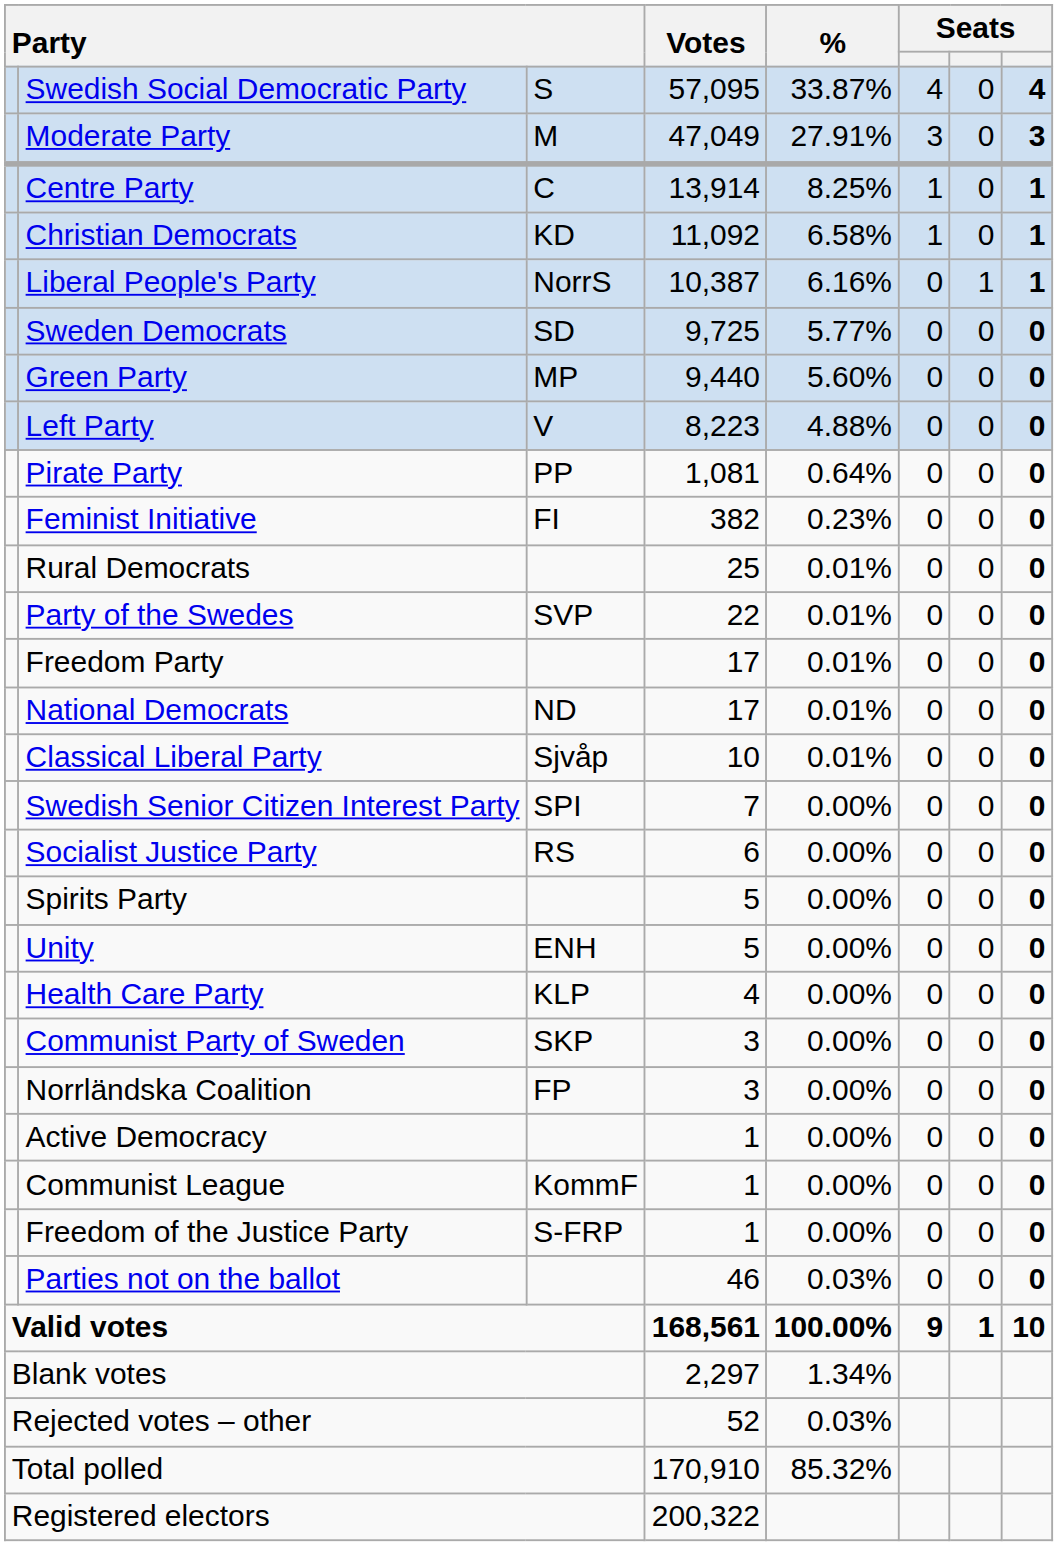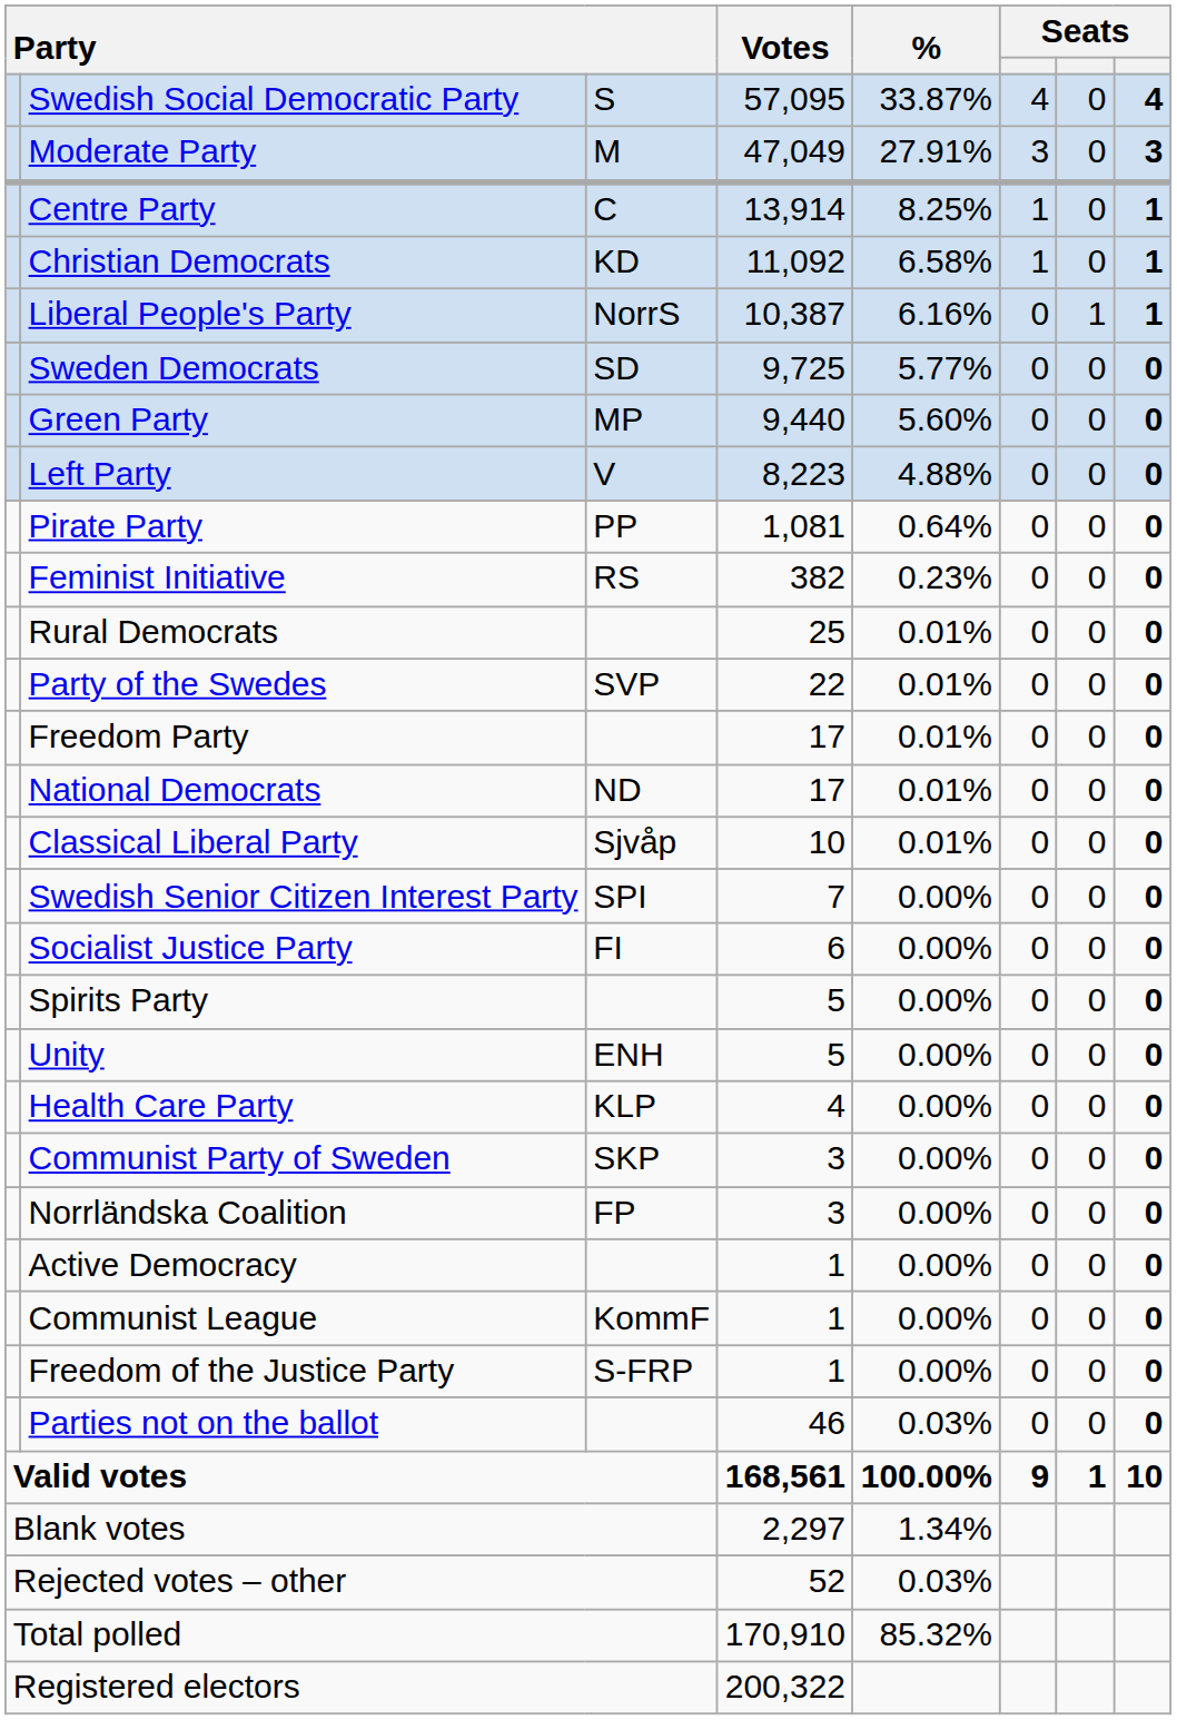Feminist Initiative | column 3: FI -> RS
Socialist Justice Party | column 3: RS -> FI
